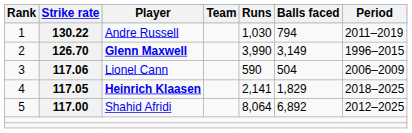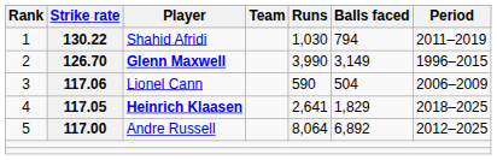1 | Player: Andre Russell -> Shahid Afridi
4 | Runs: 2,141 -> 2,641
5 | Player: Shahid Afridi -> Andre Russell
